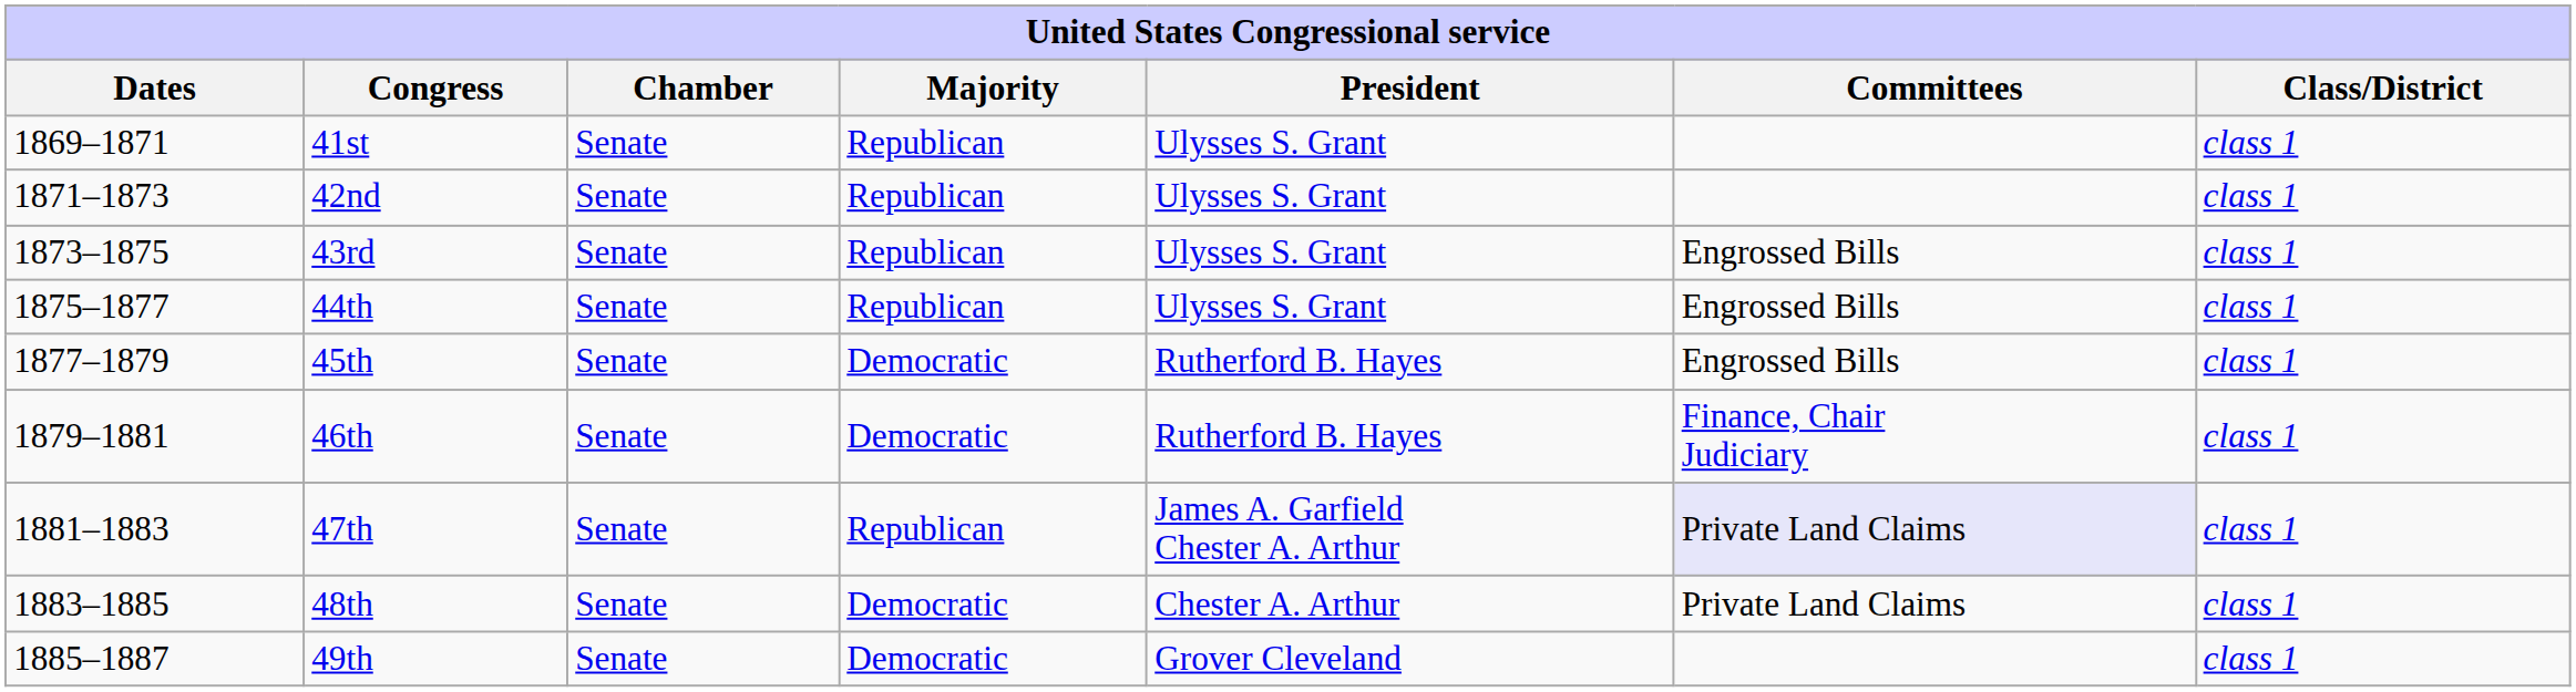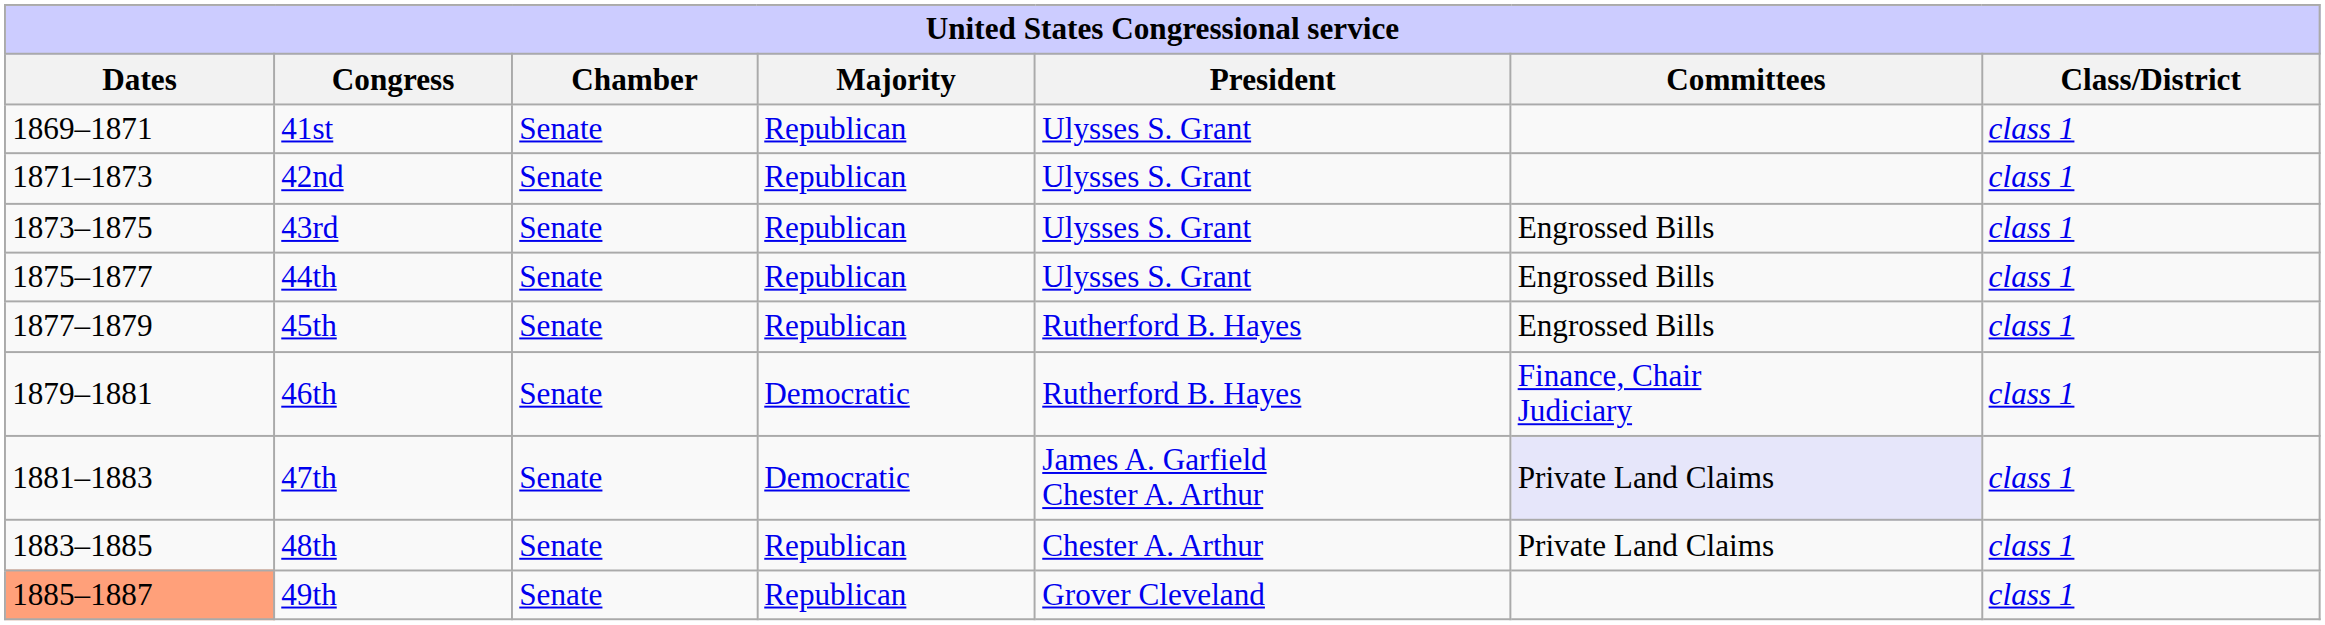45th | Majority: Democratic -> Republican
47th | Majority: Republican -> Democratic
48th | Majority: Democratic -> Republican
49th | Dates: no background -> lightsalmon background
49th | Majority: Democratic -> Republican
